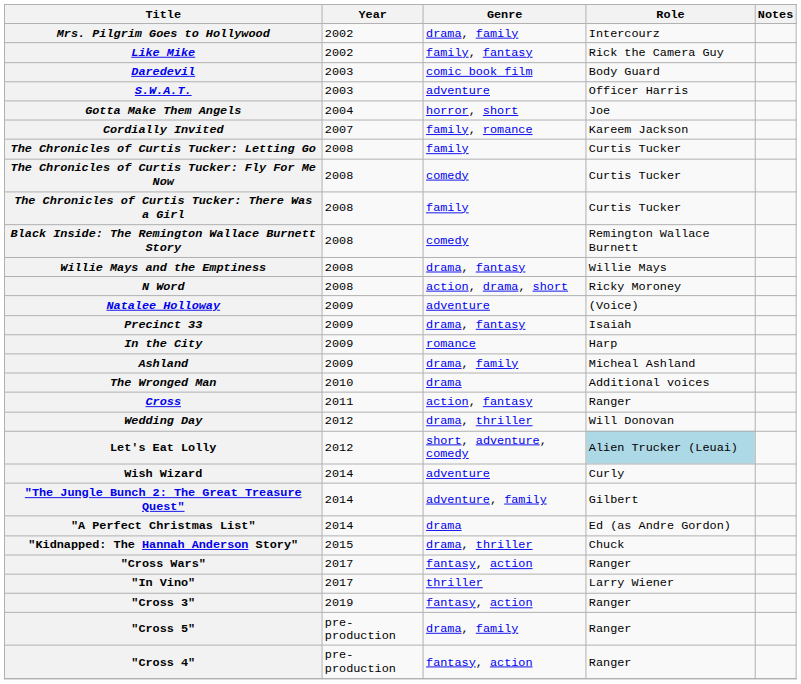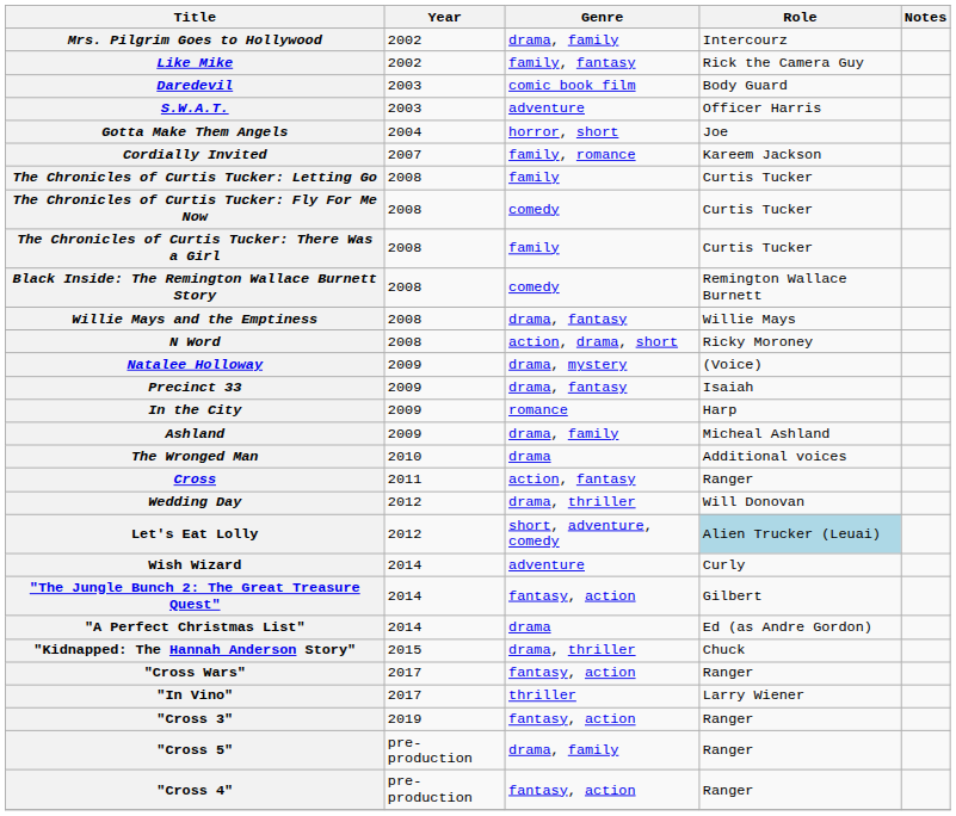Natalee Holloway | Genre: adventure -> drama, mystery
"The Jungle Bunch 2: The Great Treasure Quest" | Genre: adventure, family -> fantasy, action
